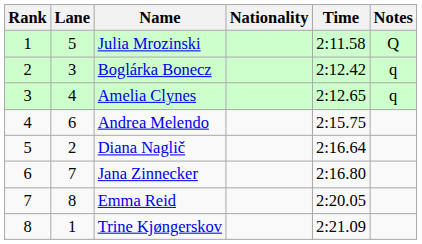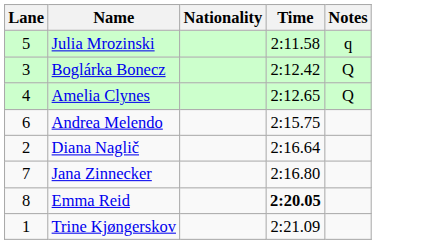- column: Rank | 1 | 2 | 3 | 4 | 5 | 6 | 7 | 8
Julia Mrozinski | Notes: Q -> q
Boglárka Bonecz | Notes: q -> Q
Amelia Clynes | Notes: q -> Q
Emma Reid | Time: normal -> bold
